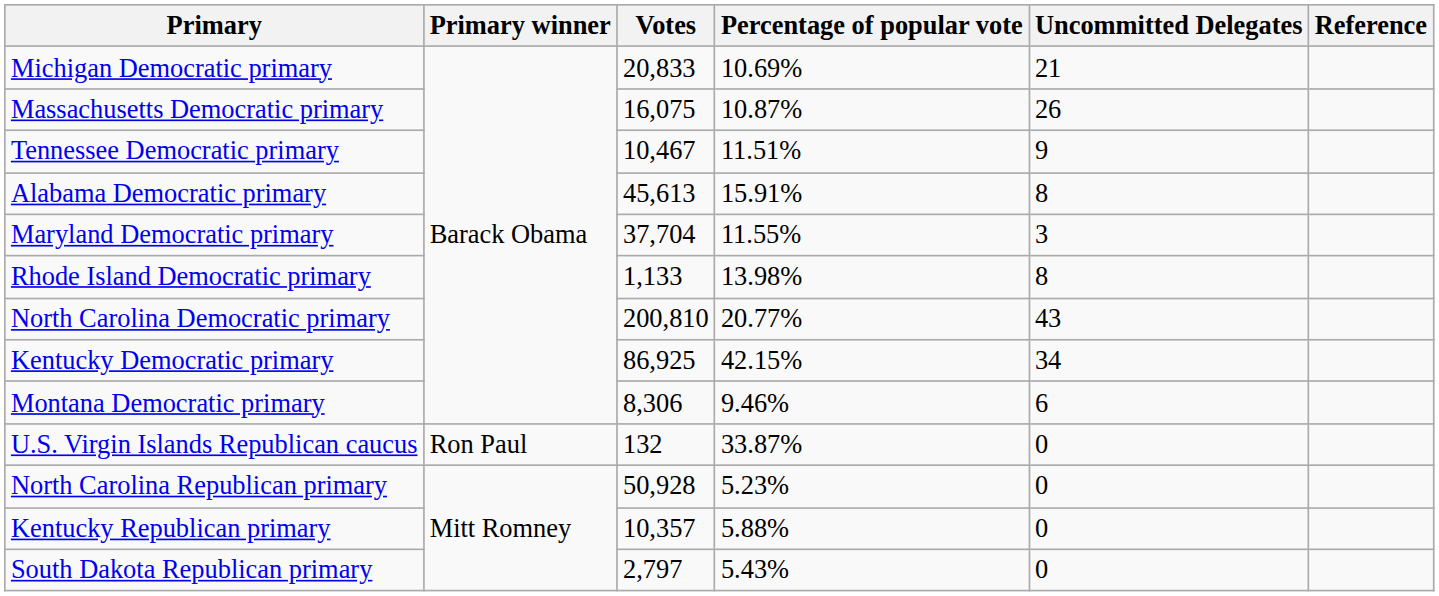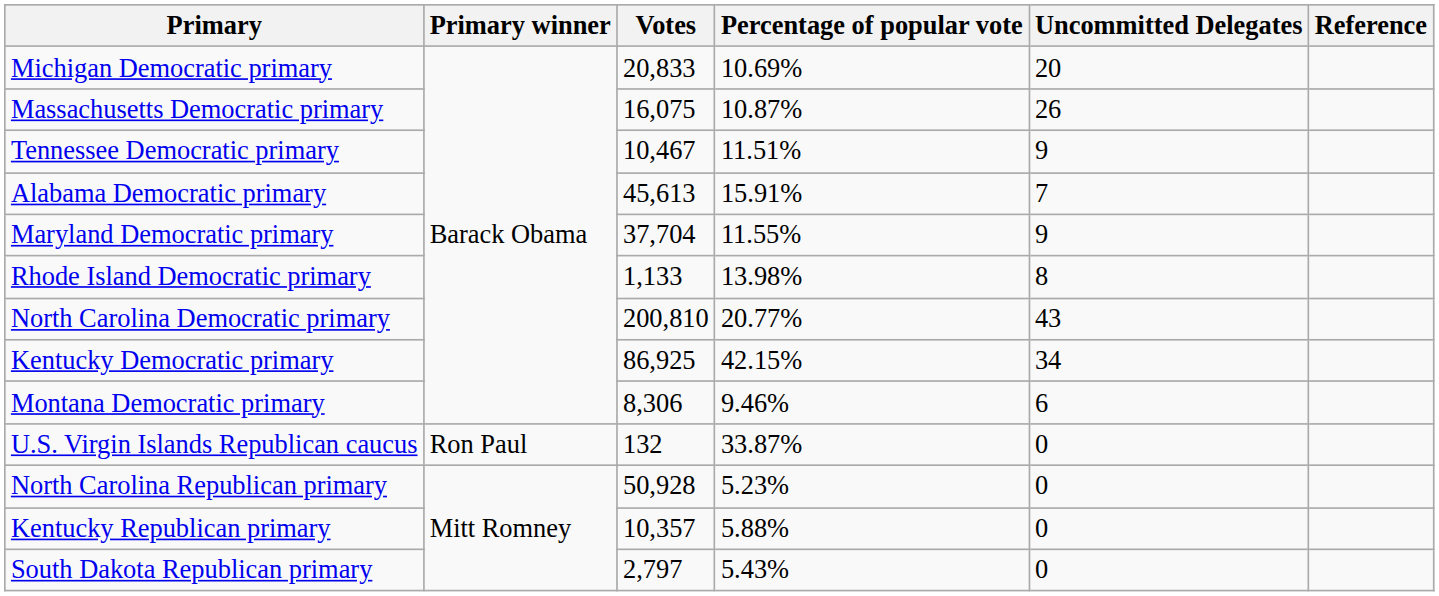Michigan Democratic primary | Uncommitted Delegates: 21 -> 20
Alabama Democratic primary | Uncommitted Delegates: 8 -> 7
Maryland Democratic primary | Uncommitted Delegates: 3 -> 9
